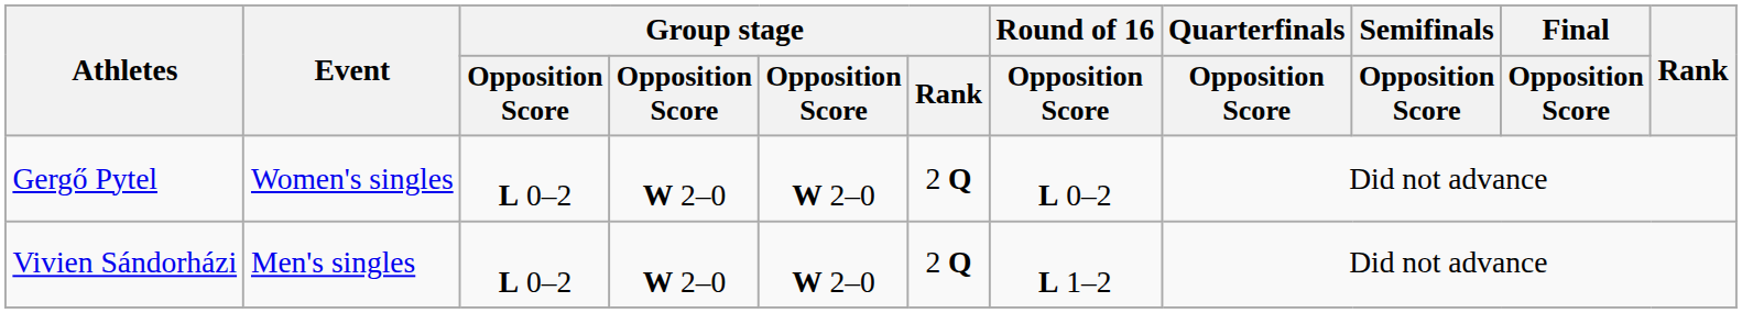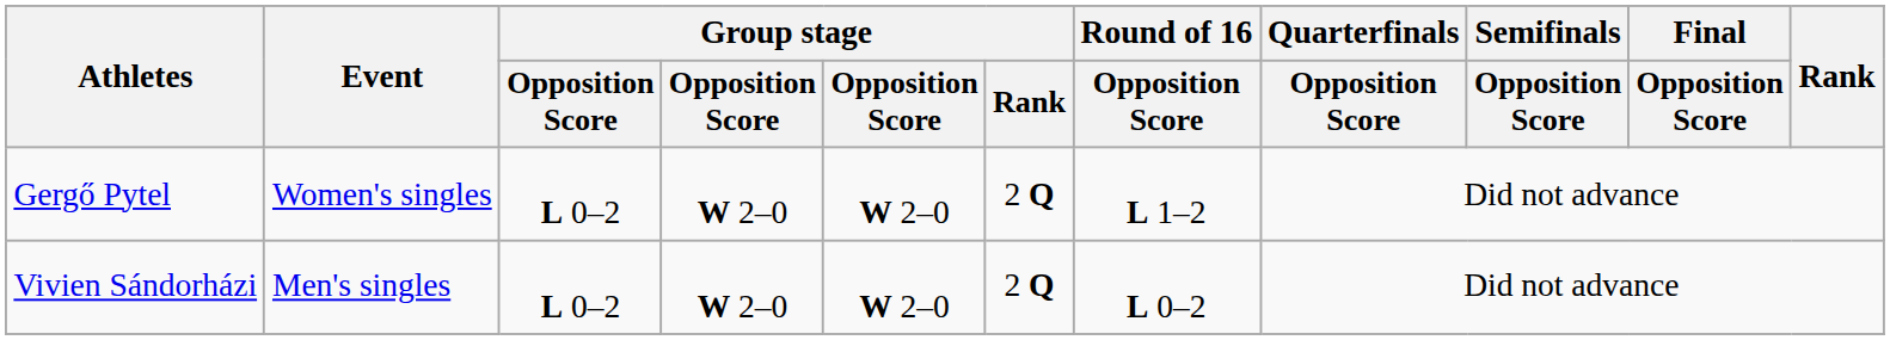Gergő Pytel | Round of 16 / Opposition Score: L 0–2 -> L 1–2
Vivien Sándorházi | Round of 16 / Opposition Score: L 1–2 -> L 0–2
